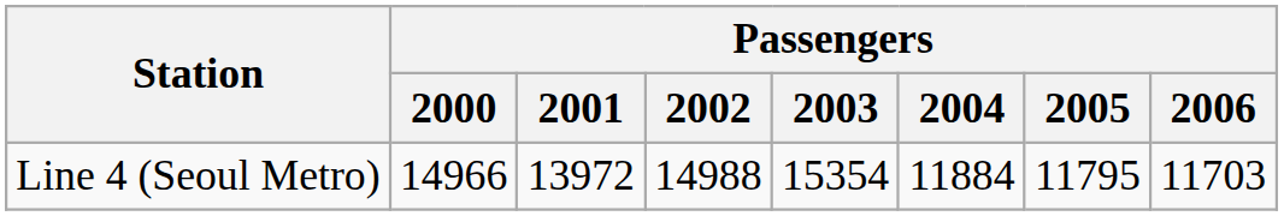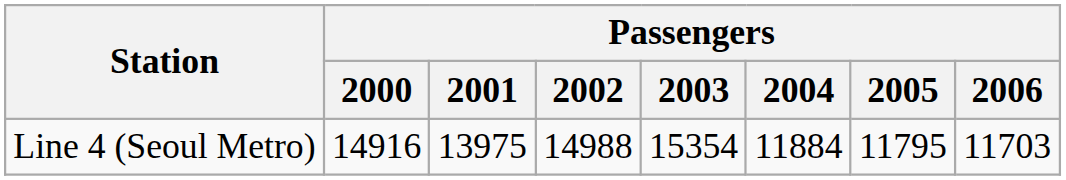Line 4 (Seoul Metro) | Passengers / 2000: 14966 -> 14916
Line 4 (Seoul Metro) | Passengers / 2001: 13972 -> 13975
